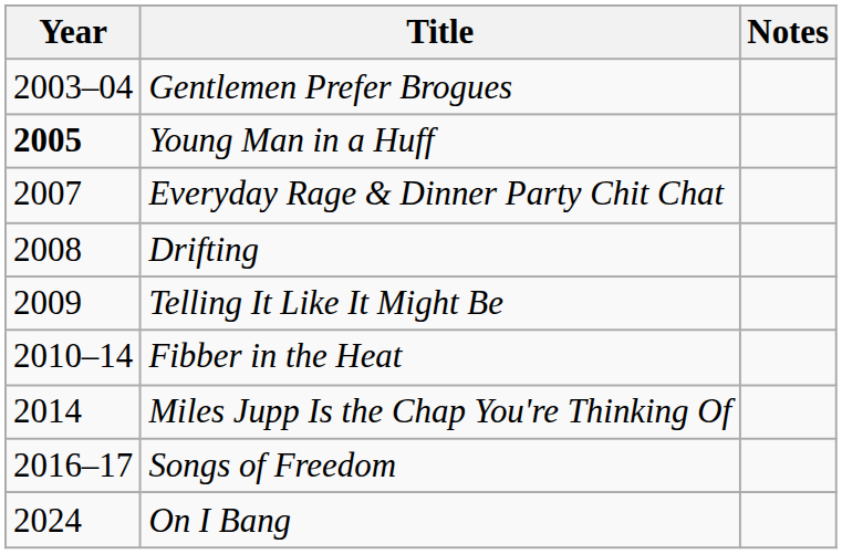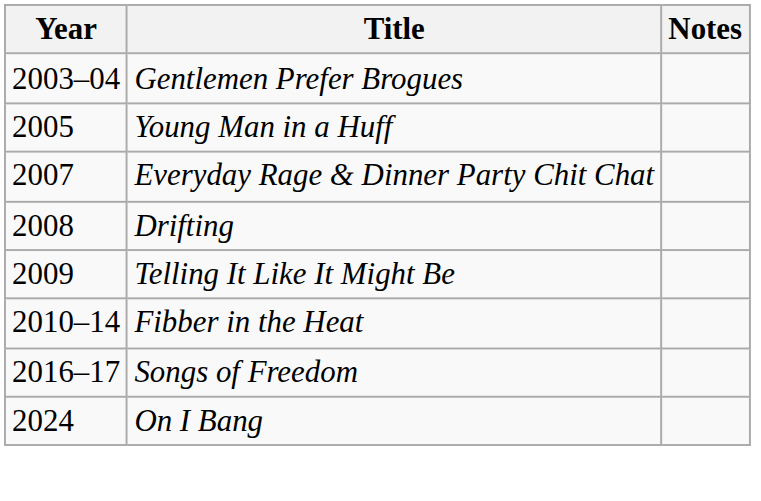Young Man in a Huff | Year: bold -> normal
- row: 2014 | Miles Jupp Is the Chap You're Thinking Of
